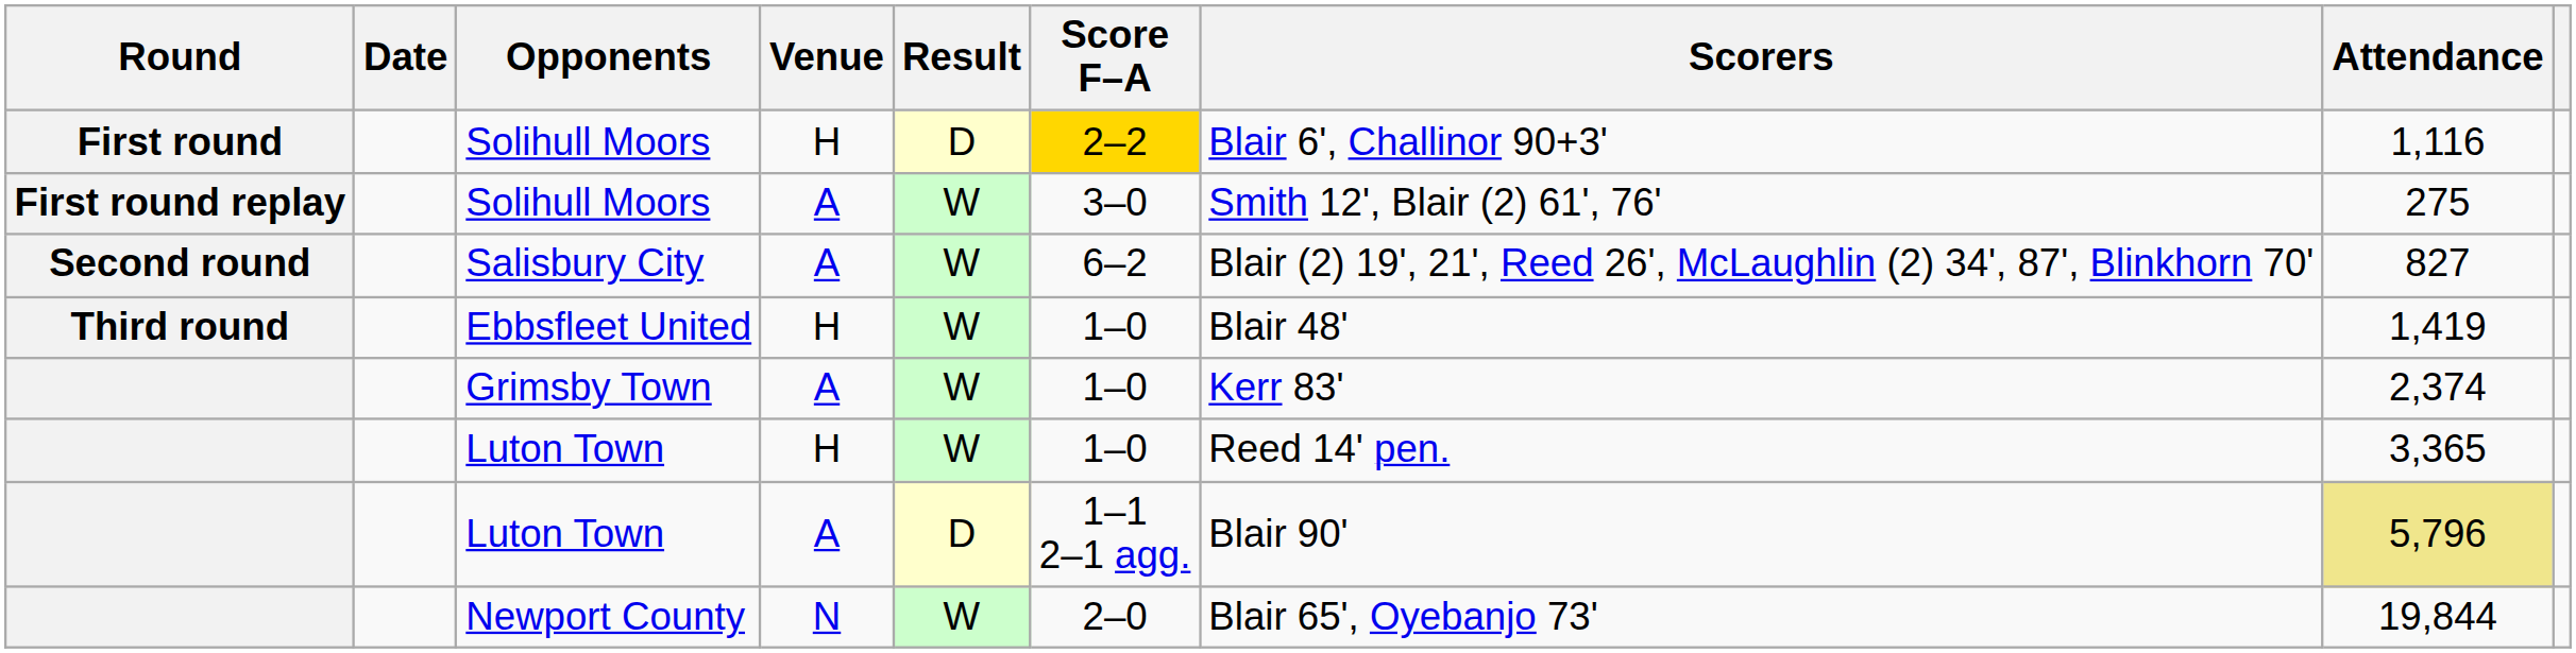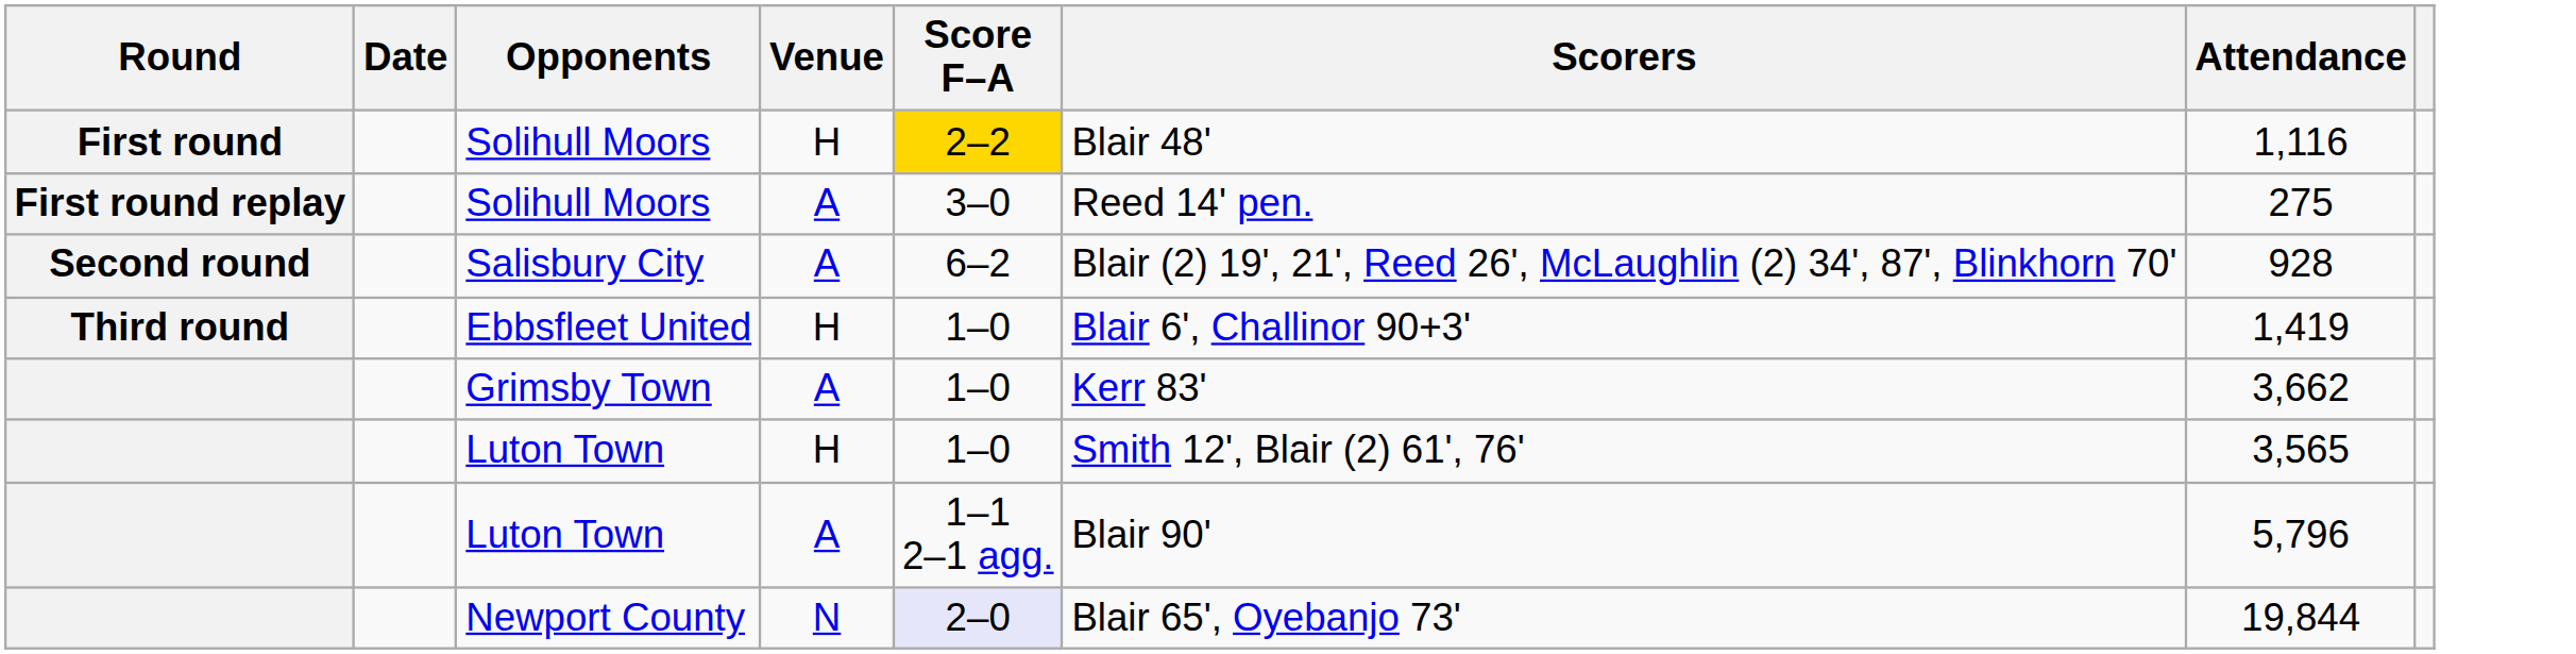- column: Result | D | W | W | W | W | W | D | W
Solihull Moors / H | Scorers: Blair 6', Challinor 90+3' -> Blair 48'
Solihull Moors / A | Scorers: Smith 12', Blair (2) 61', 76' -> Reed 14' pen.
Salisbury City | Attendance: 827 -> 928
Ebbsfleet United | Scorers: Blair 48' -> Blair 6', Challinor 90+3'
Grimsby Town | Attendance: 2,374 -> 3,662
Luton Town / H | Scorers: Reed 14' pen. -> Smith 12', Blair (2) 61', 76'
Luton Town / H | Attendance: 3,365 -> 3,565
Luton Town / A | Attendance: khaki background -> no background
Newport County | Score F–A: no background -> lavender background
